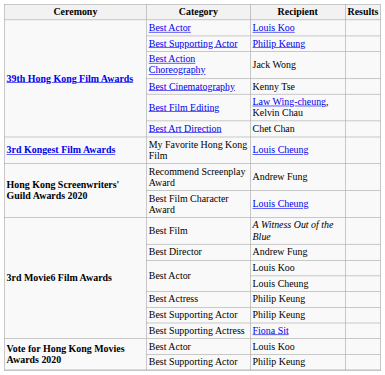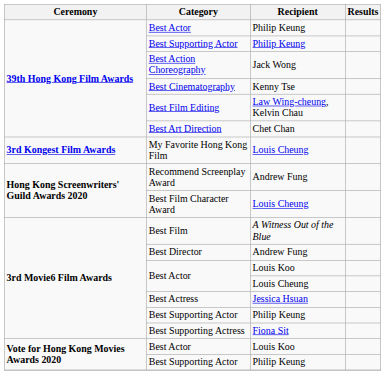39th Hong Kong Film Awards / Best Actor | Recipient: Louis Koo -> Philip Keung
Best Actress | Recipient: Philip Keung -> Jessica Hsuan
